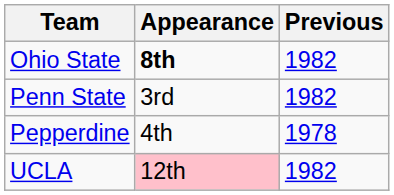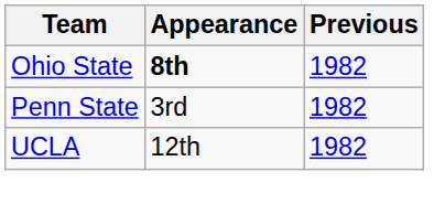- row: Pepperdine | 4th | 1978
UCLA | Appearance: pink background -> no background
